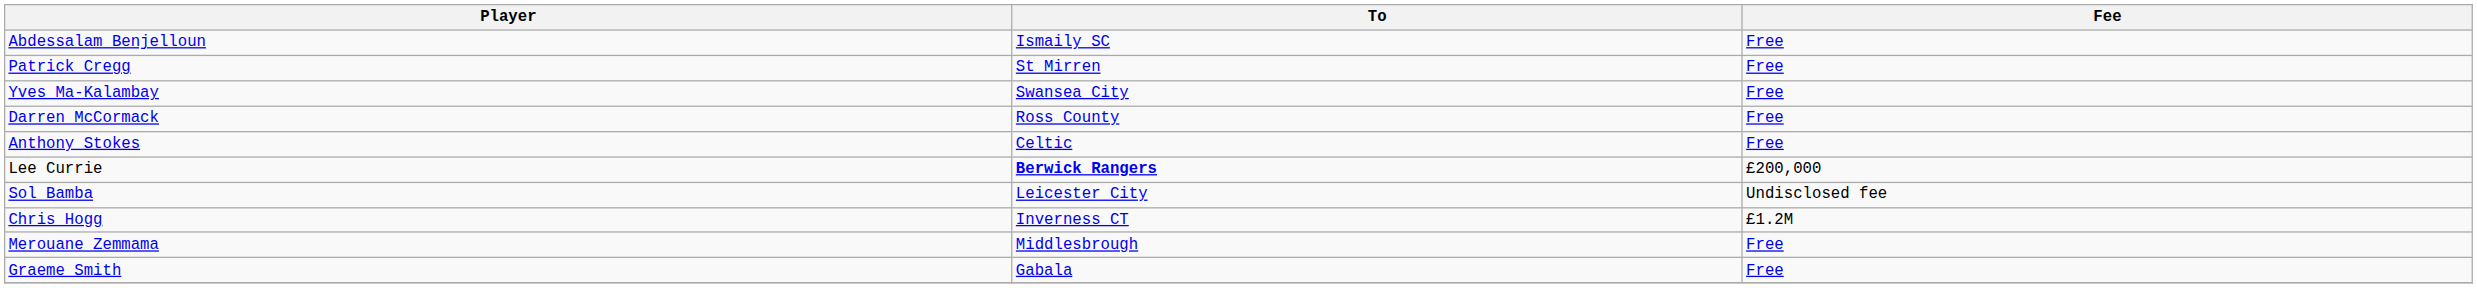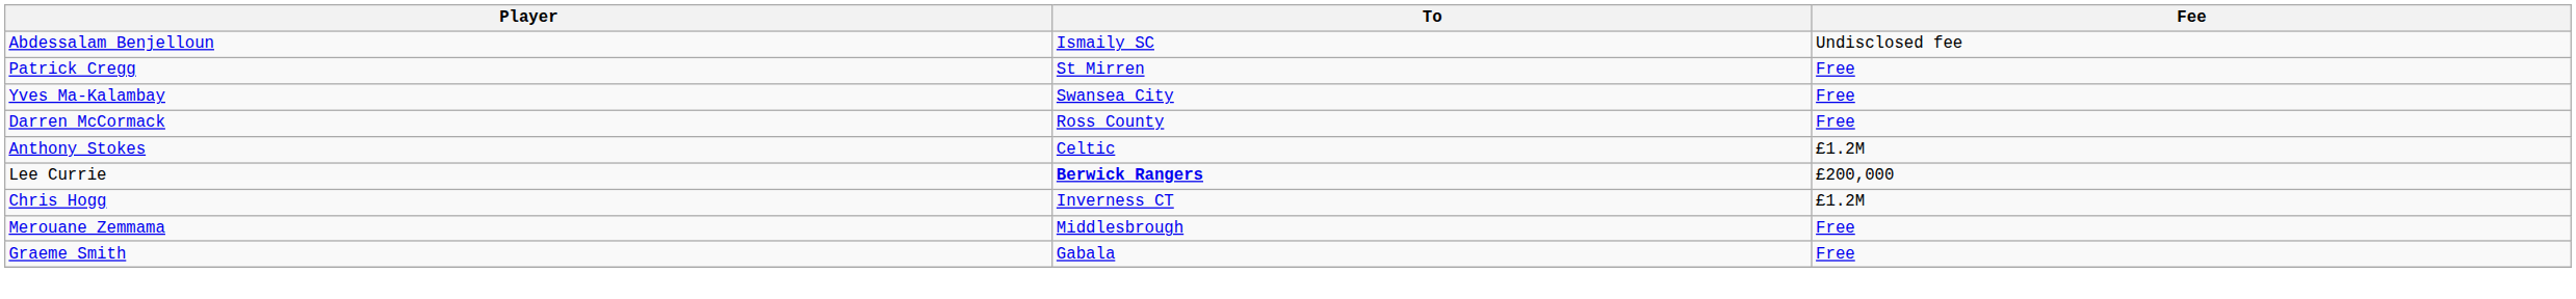Abdessalam Benjelloun | Fee: Free -> Undisclosed fee
Anthony Stokes | Fee: Free -> £1.2M
- row: Sol Bamba | Leicester City | Undisclosed fee
